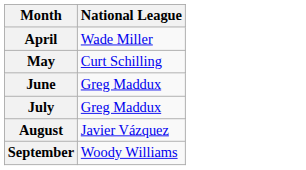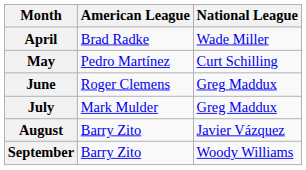+ column: American League | Brad Radke | Pedro Martínez | Roger Clemens | Mark Mulder | Barry Zito | Barry Zito
